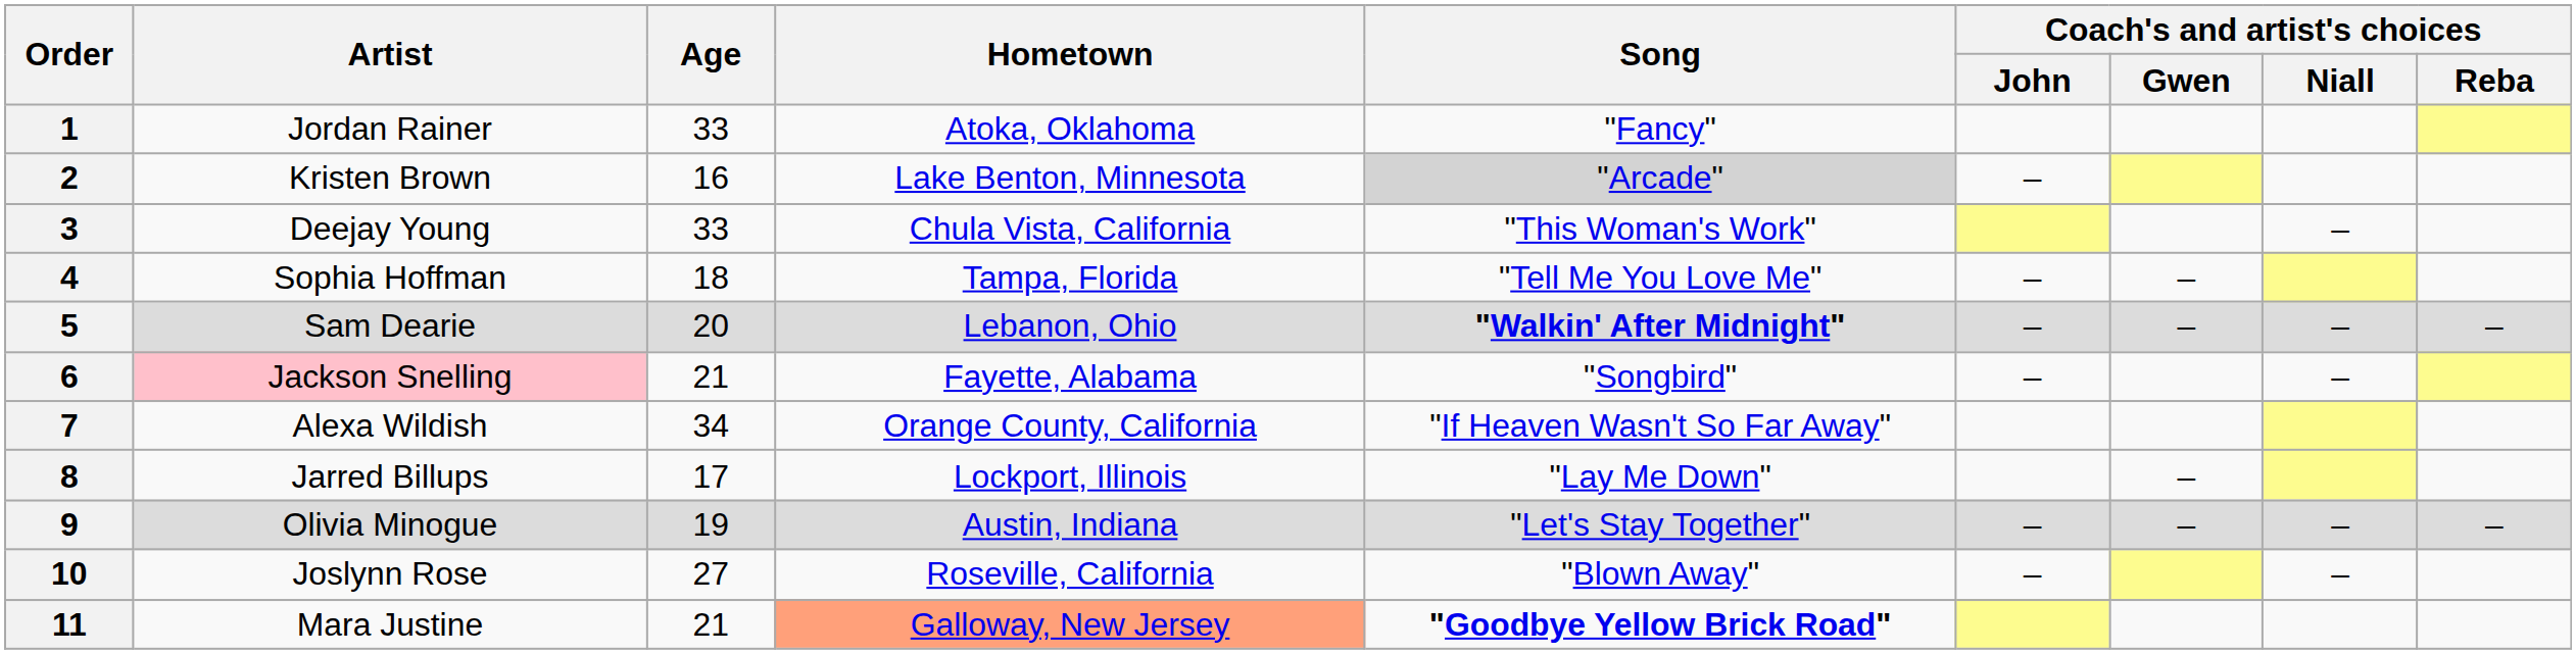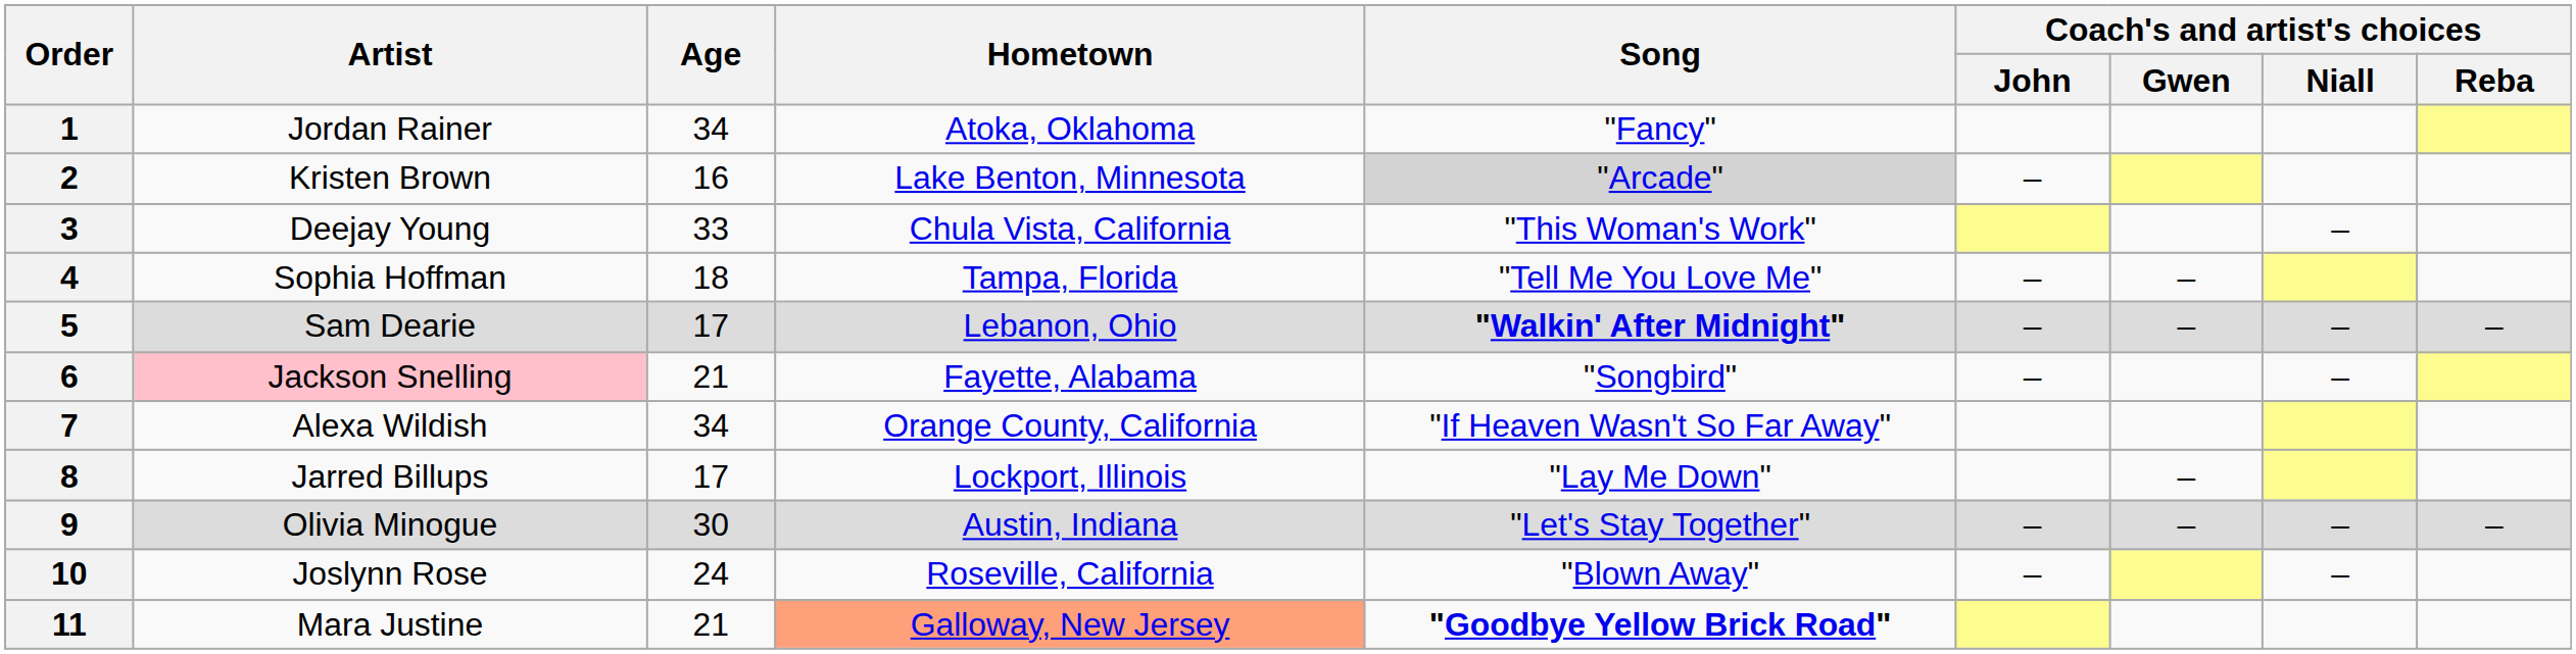1 | Age: 33 -> 34
5 | Age: 20 -> 17
9 | Age: 19 -> 30
10 | Age: 27 -> 24
